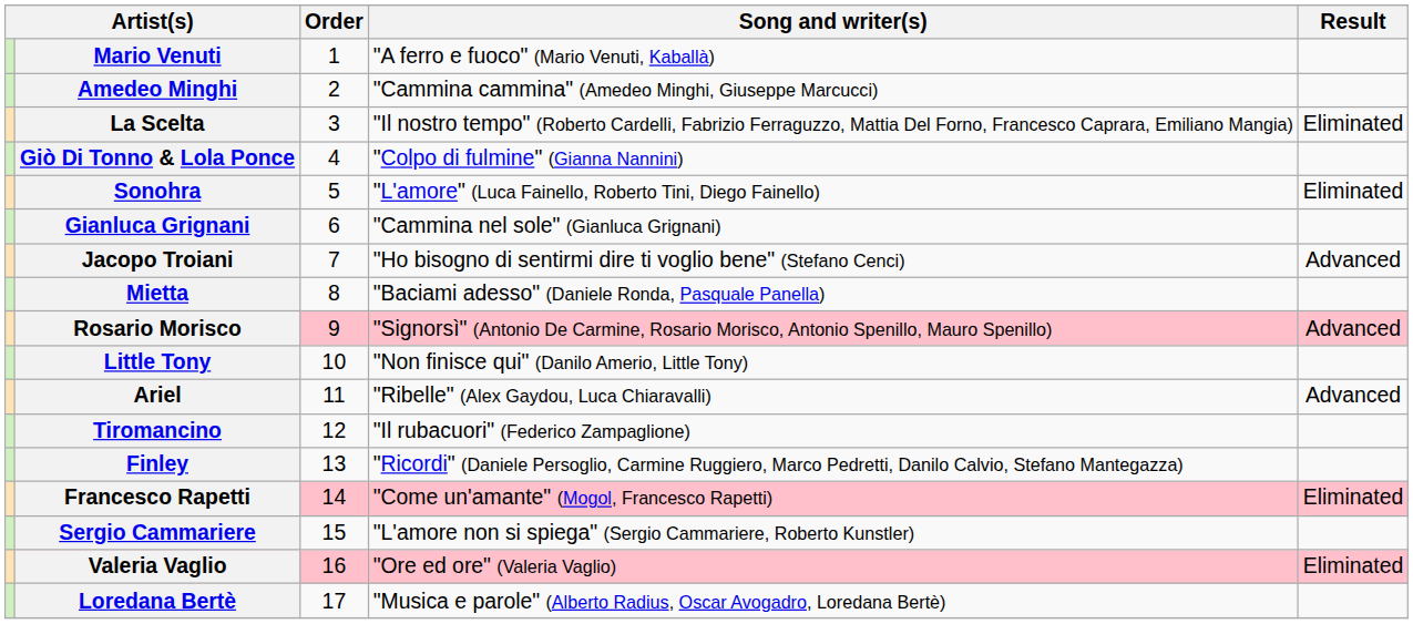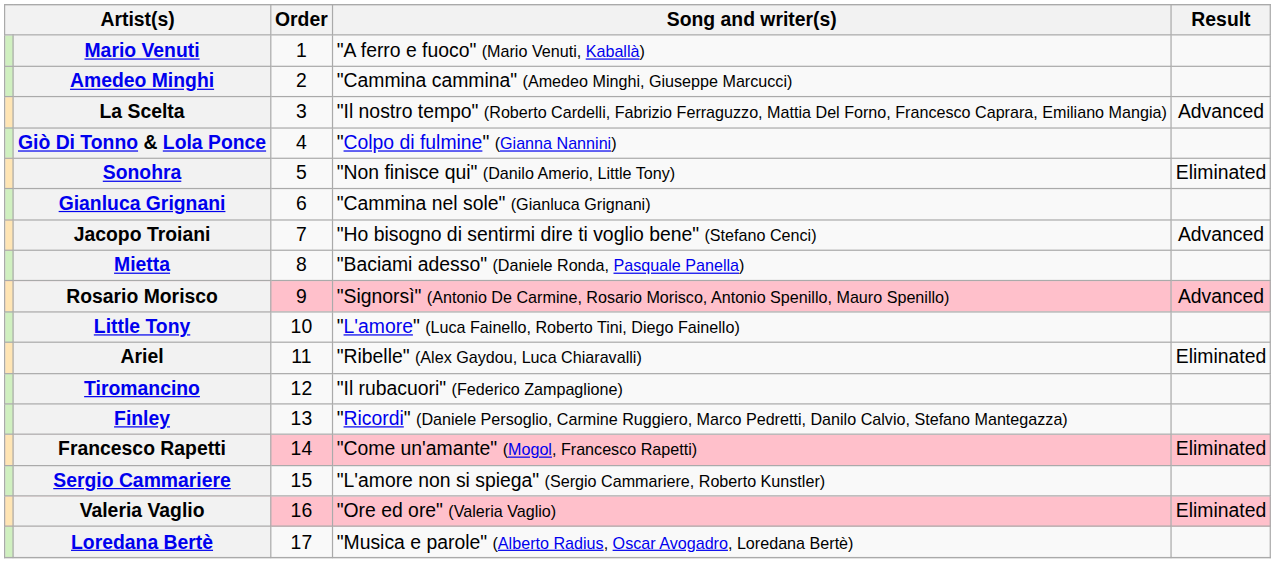La Scelta | Result: Eliminated -> Advanced
Sonohra | Song and writer(s): "L'amore" (Luca Fainello, Roberto Tini, Diego Fainello) -> "Non finisce qui" (Danilo Amerio, Little Tony)
Little Tony | Song and writer(s): "Non finisce qui" (Danilo Amerio, Little Tony) -> "L'amore" (Luca Fainello, Roberto Tini, Diego Fainello)
Ariel | Result: Advanced -> Eliminated
